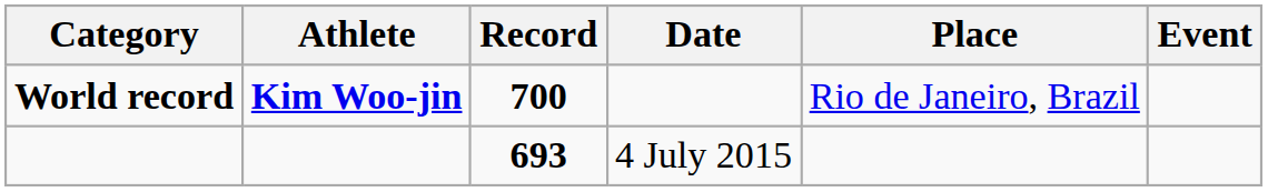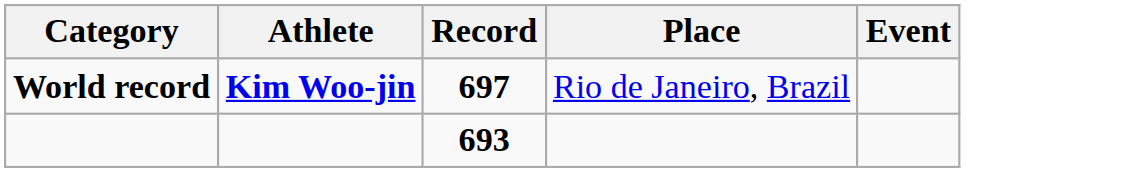- column: Date | 4 July 2015
World record | Record: 700 -> 697
